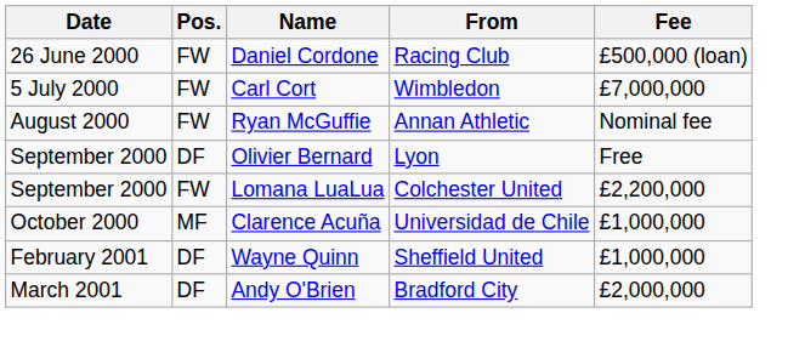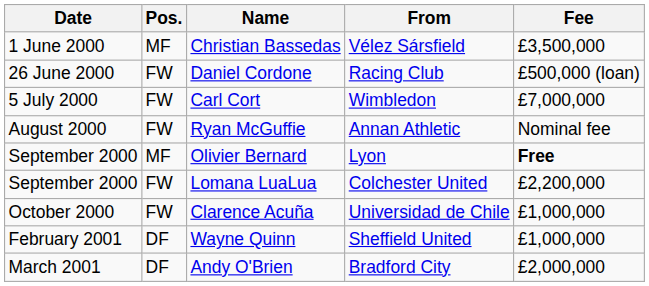+ row: 1 June 2000 | MF | Christian Bassedas | Vélez Sársfield | £3,500,000
Olivier Bernard | Pos.: DF -> MF
Olivier Bernard | Fee: normal -> bold
Clarence Acuña | Pos.: MF -> FW
